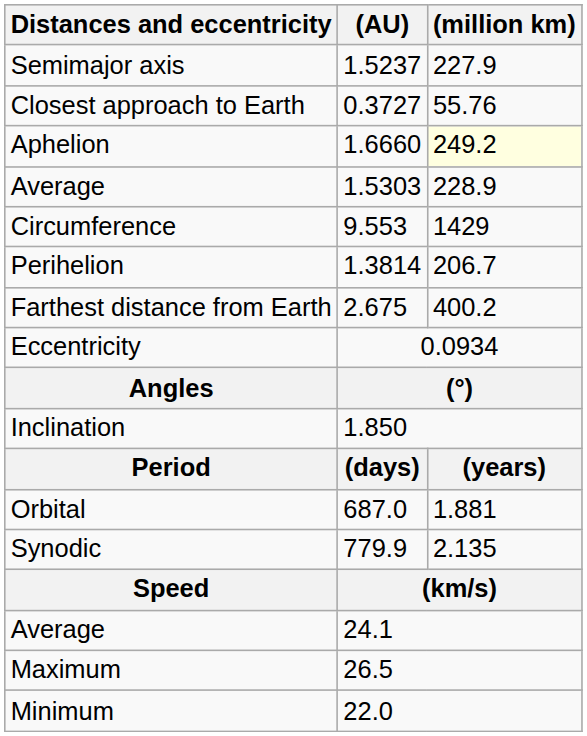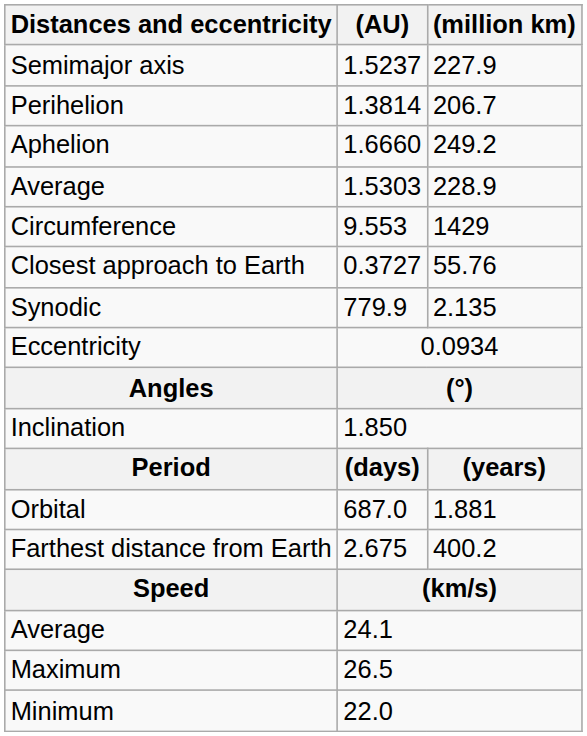rows swapped: Perihelion <-> Closest approach to Earth
Aphelion | (million km): lightyellow background -> no background
rows swapped: Farthest distance from Earth <-> Synodic
